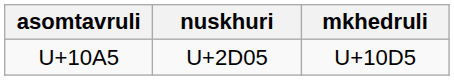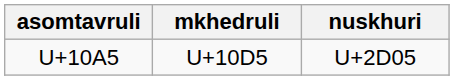columns swapped: nuskhuri <-> mkhedruli
